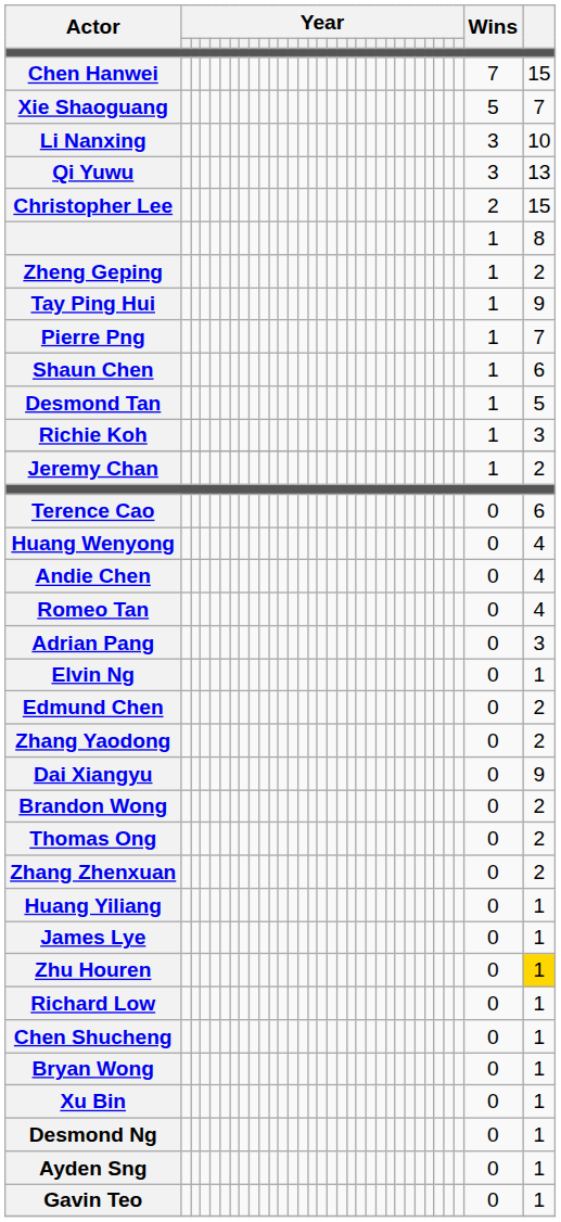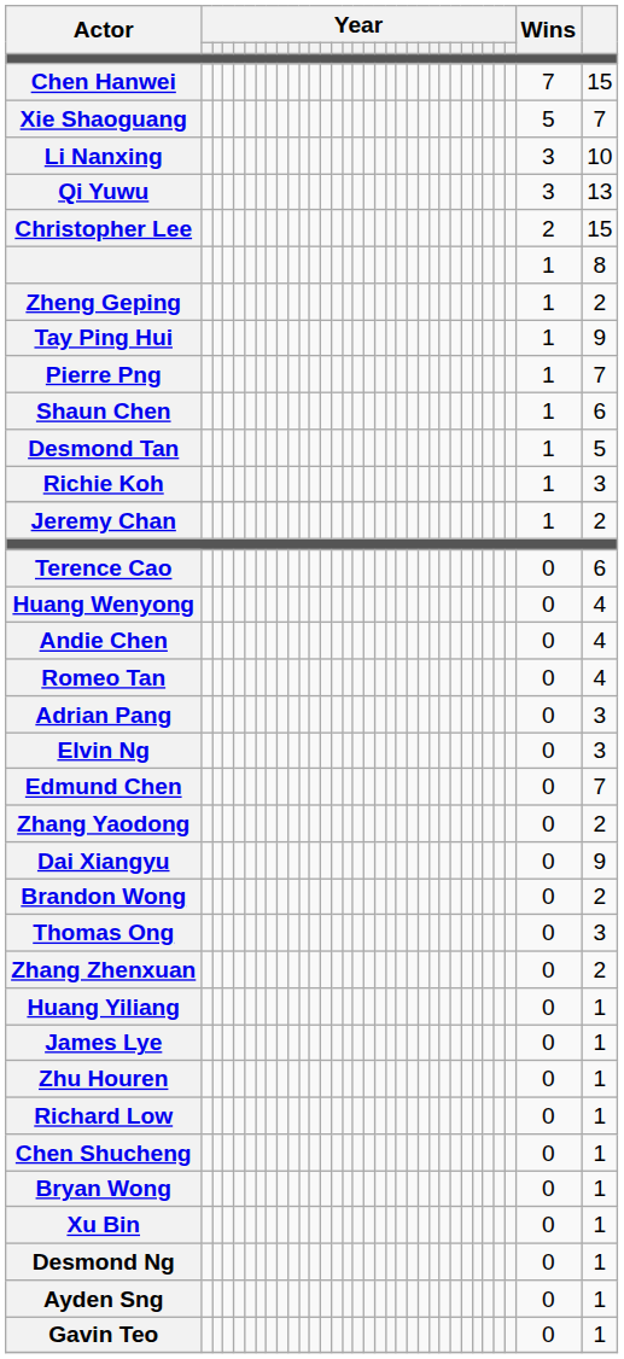Elvin Ng | column 32: 1 -> 3
Edmund Chen | column 32: 2 -> 7
Thomas Ong | column 32: 2 -> 3
Zhu Houren | column 32: gold background -> no background
